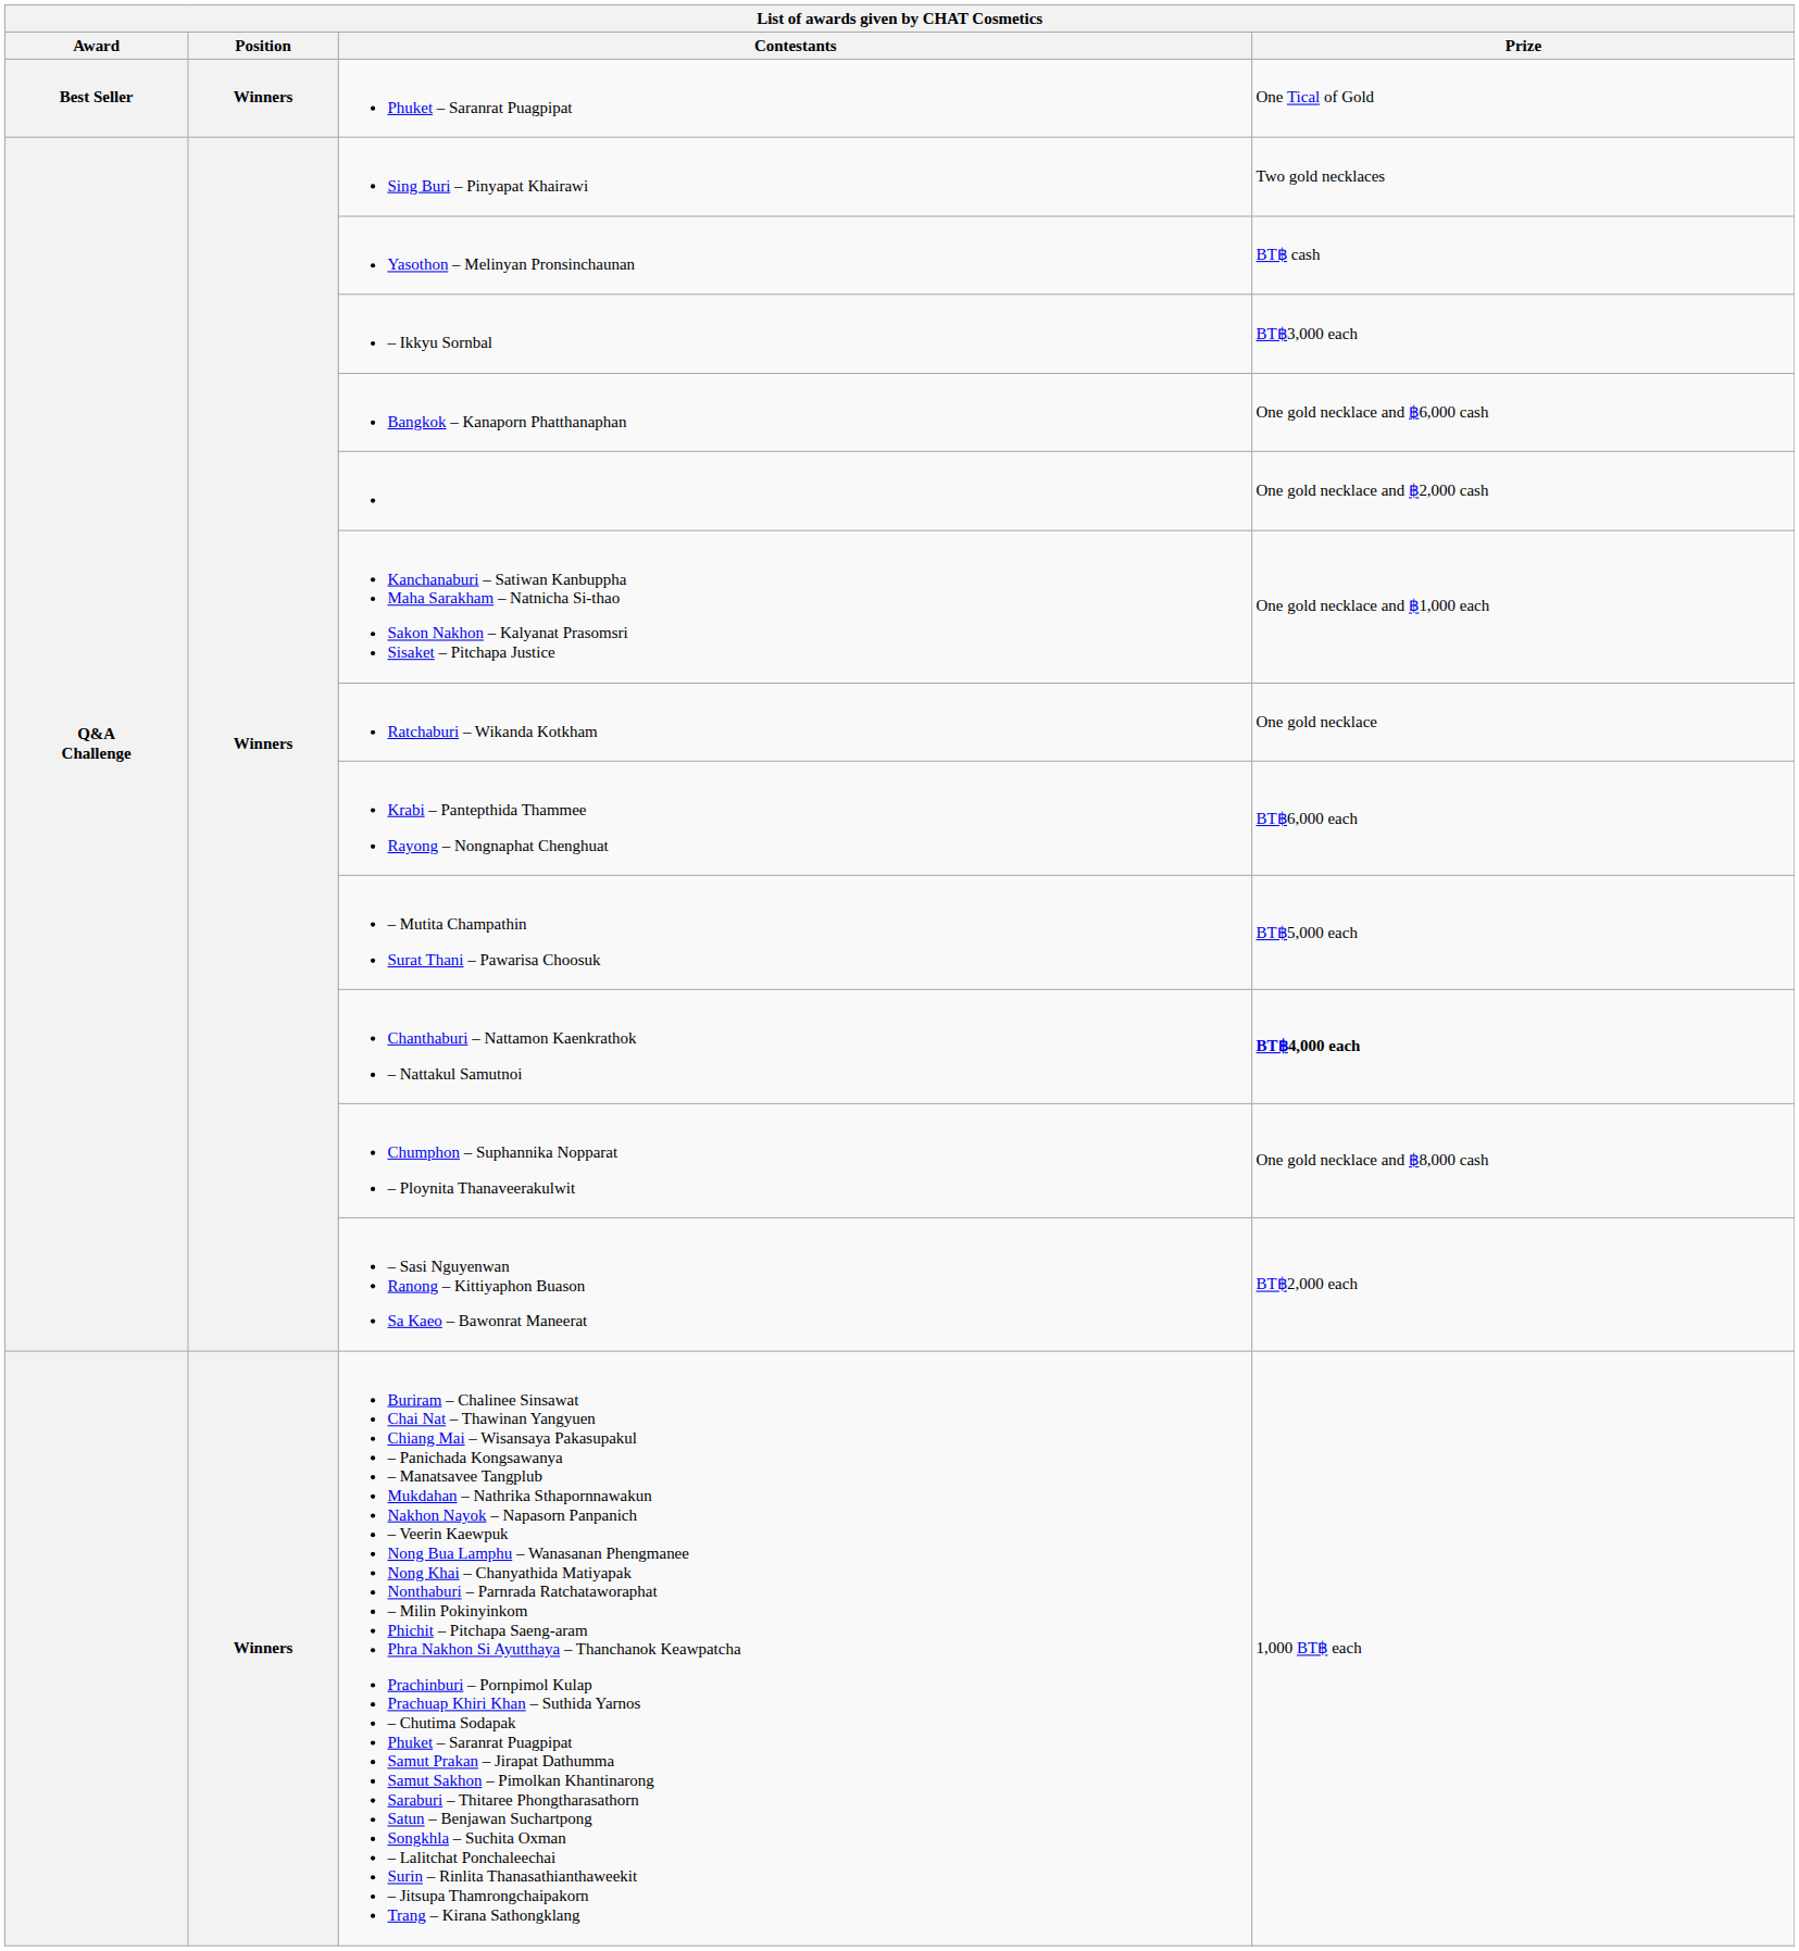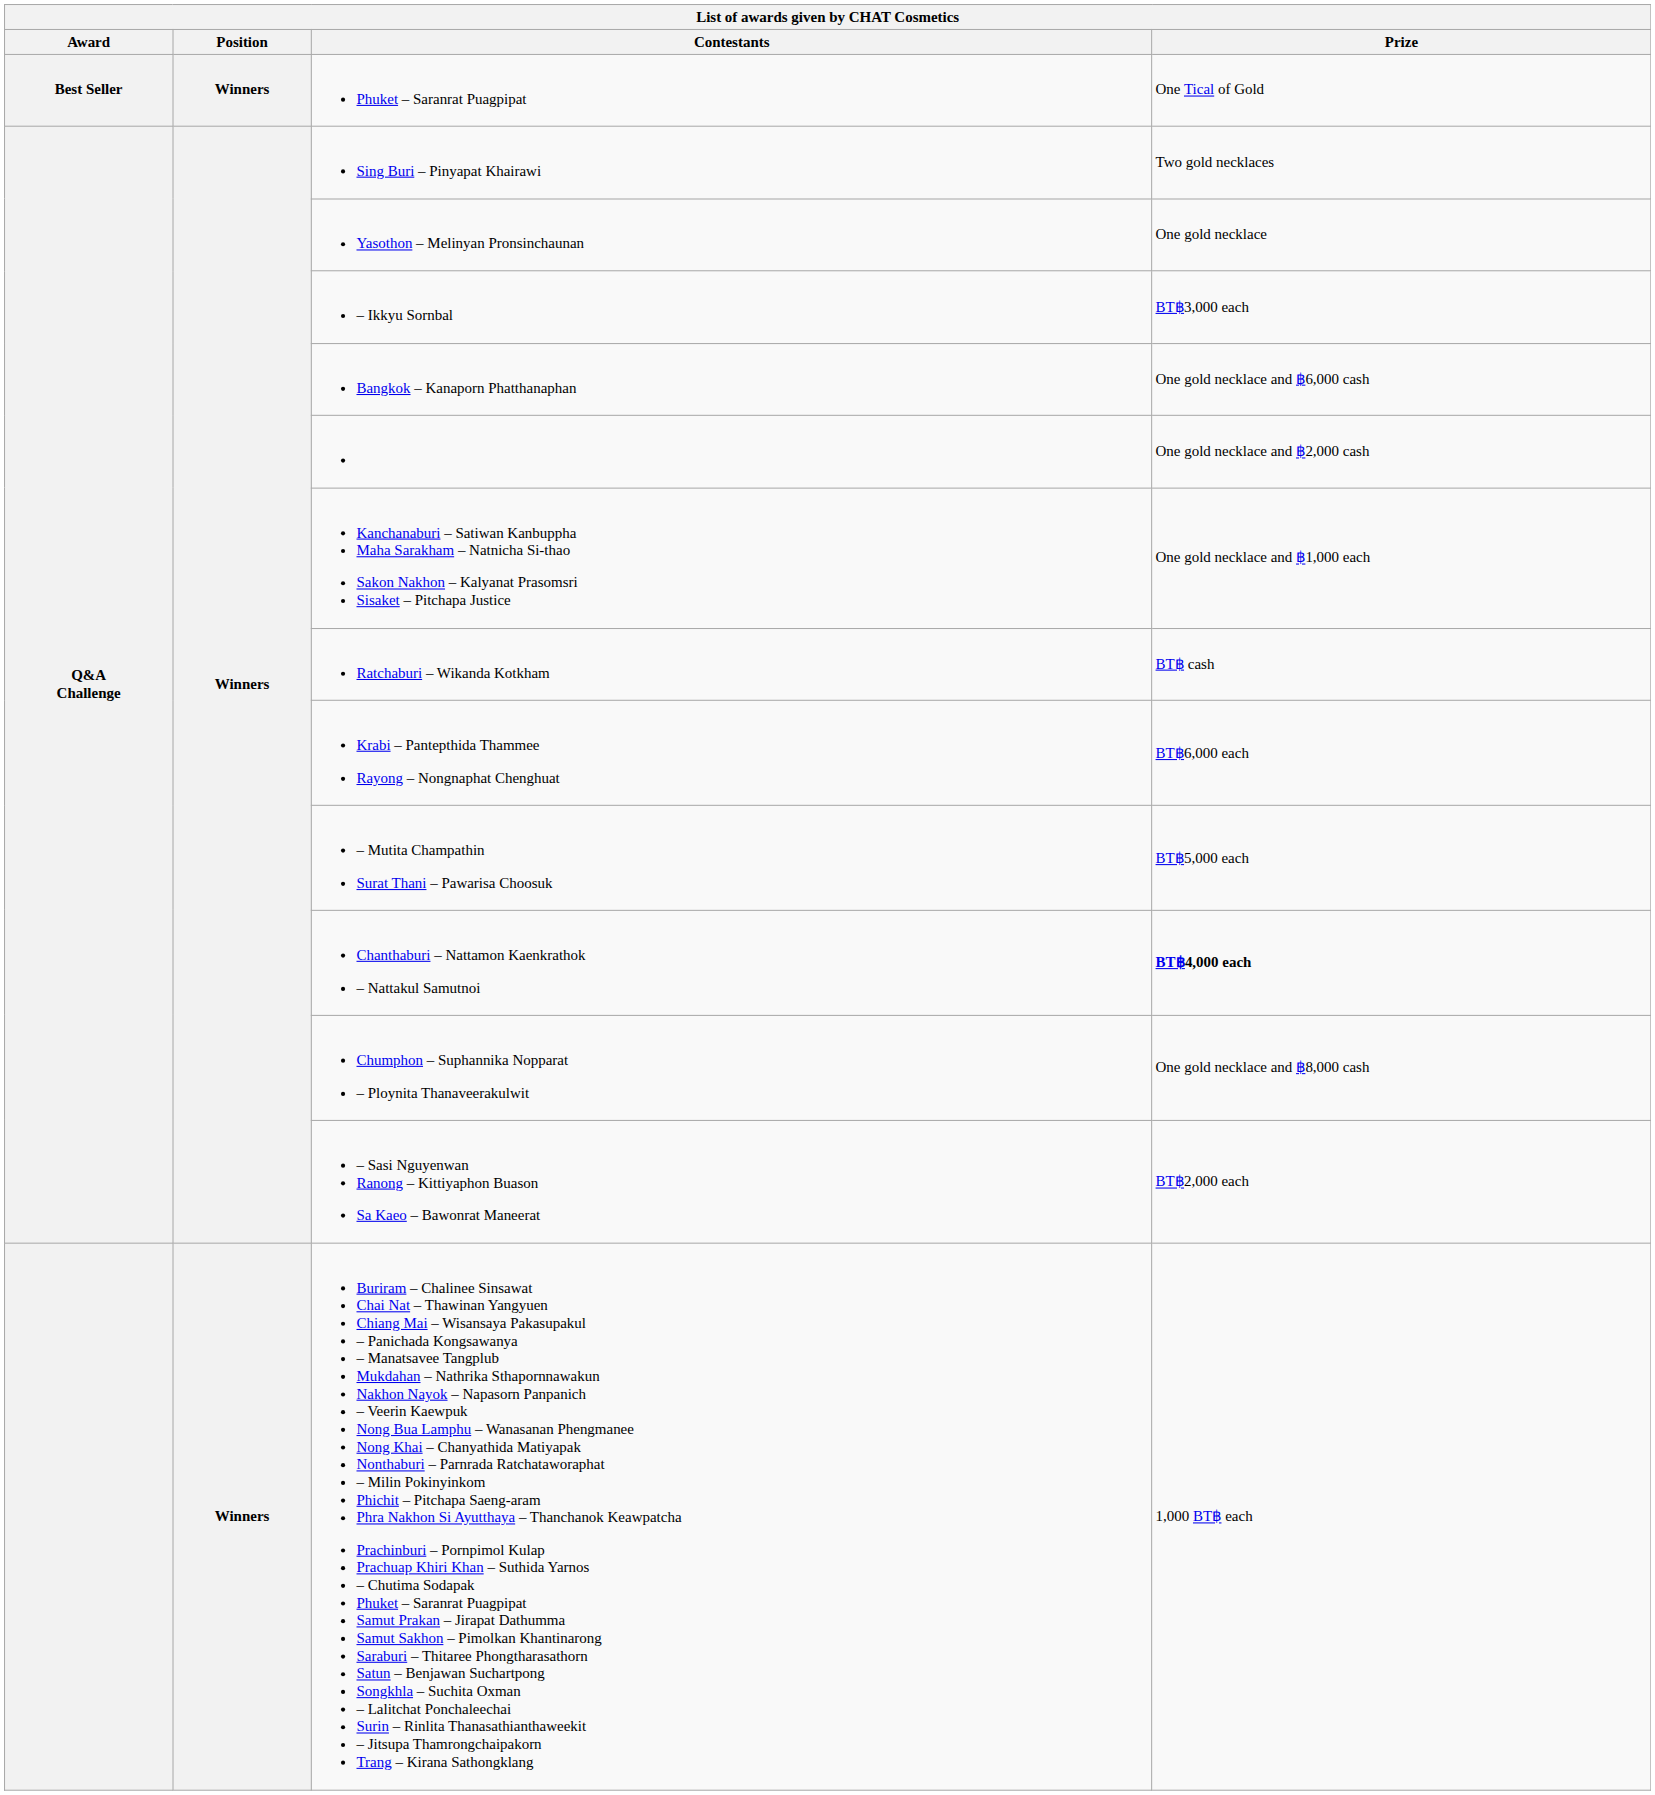Yasothon – Melinyan Pronsinchaunan | Prize: BT฿ cash -> One gold necklace
Ratchaburi – Wikanda Kotkham | Prize: One gold necklace -> BT฿ cash
